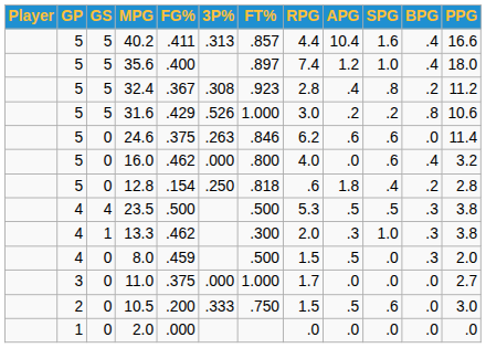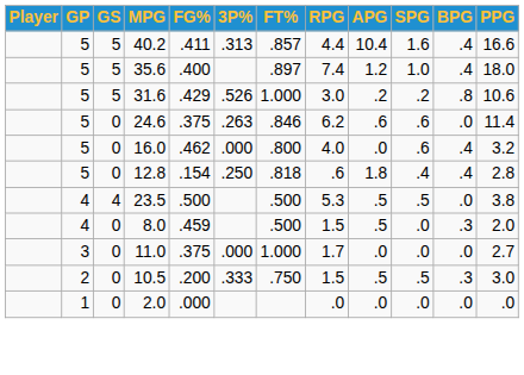- row: 5 | 5 | 32.4 | .367 | .308 | .923 | 2.8 | .4 | .8 | .2 | 11.2
12.8 | BPG: .2 -> .4
23.5 | BPG: .3 -> .0
- row: 4 | 1 | 13.3 | .462 | .300 | 2.0 | .3 | 1.0 | .3 | 3.8
10.5 | SPG: .6 -> .5
10.5 | BPG: .0 -> .3
